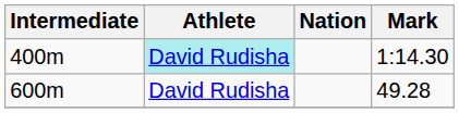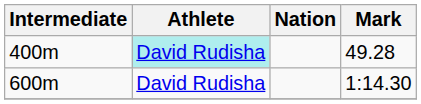400m | Mark: 1:14.30 -> 49.28
600m | Mark: 49.28 -> 1:14.30
